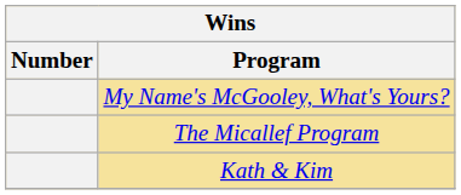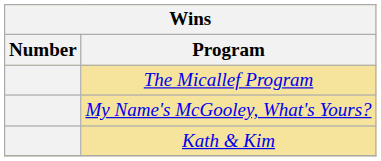rows swapped: My Name's McGooley, What's Yours? <-> The Micallef Program
